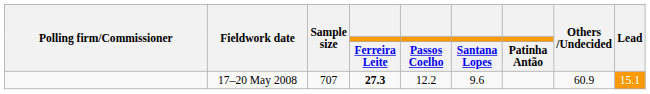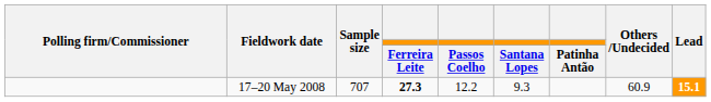17–20 May 2008 | Santana Lopes: 9.6 -> 9.3
17–20 May 2008 | Lead: normal -> bold
